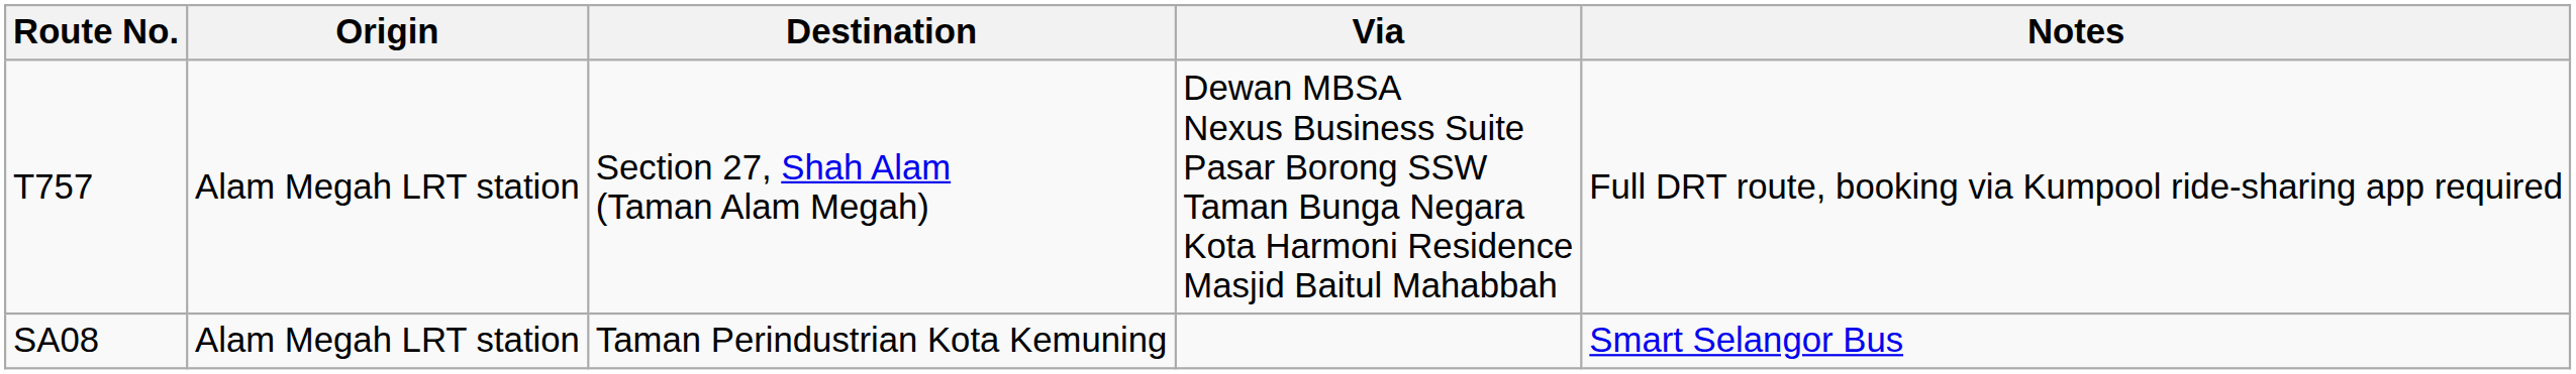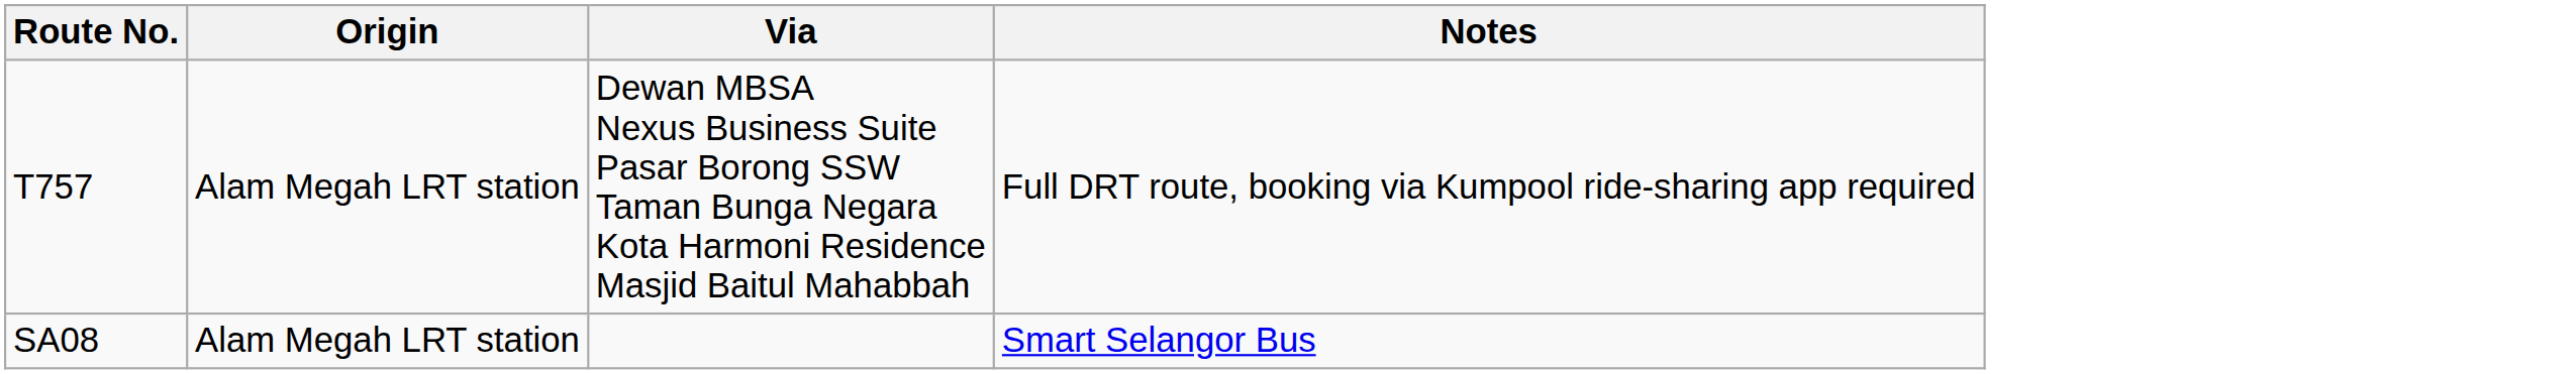- column: Destination | Section 27, Shah Alam (Taman Alam Megah) | Taman Perindustrian Kota Kemuning
